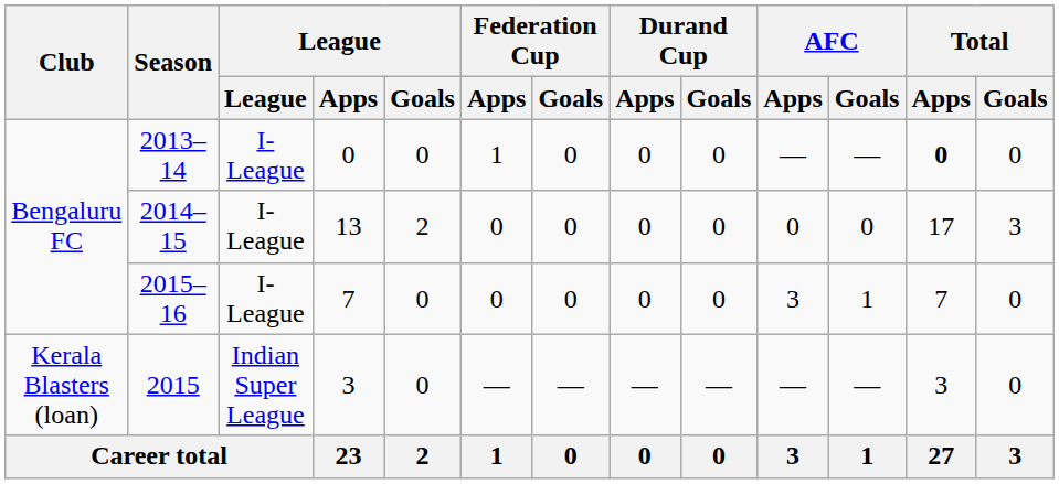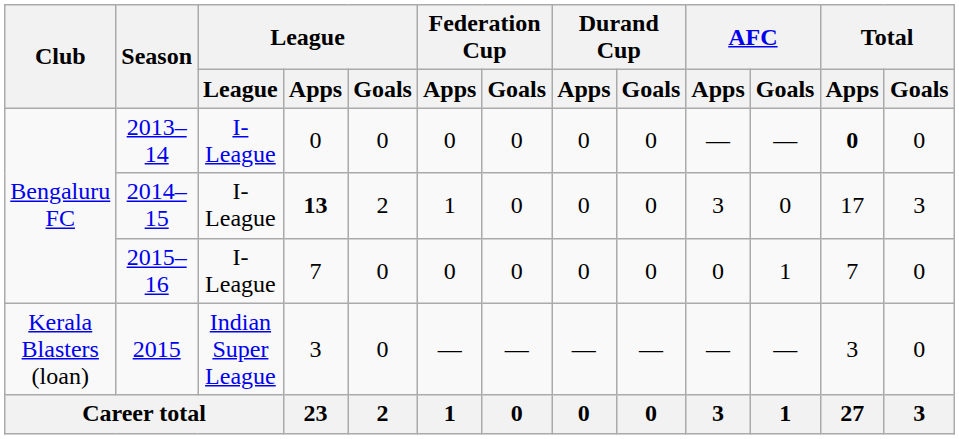2013–14 | Federation Cup / Apps: 1 -> 0
2014–15 | League / Apps: normal -> bold
2014–15 | Federation Cup / Apps: 0 -> 1
2014–15 | AFC / Apps: 0 -> 3
2015–16 | AFC / Apps: 3 -> 0
